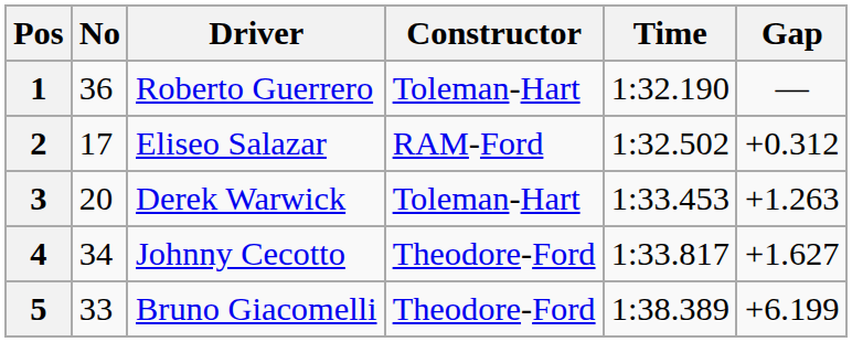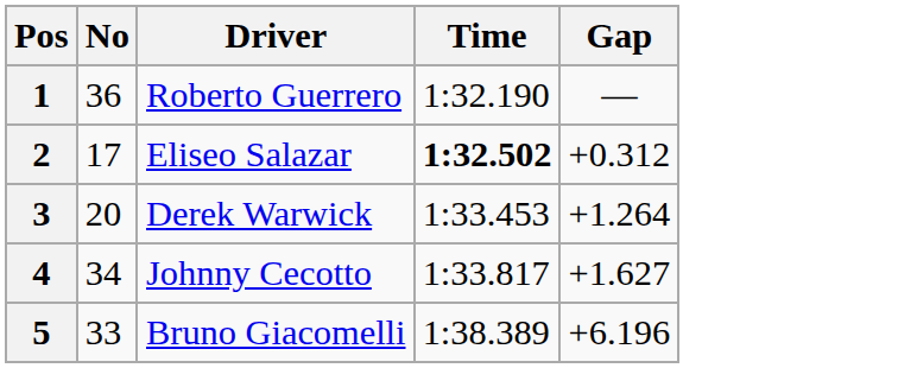- column: Constructor | Toleman-Hart | RAM-Ford | Toleman-Hart | Theodore-Ford | Theodore-Ford
2 | Time: normal -> bold
3 | Gap: +1.263 -> +1.264
5 | Gap: +6.199 -> +6.196
